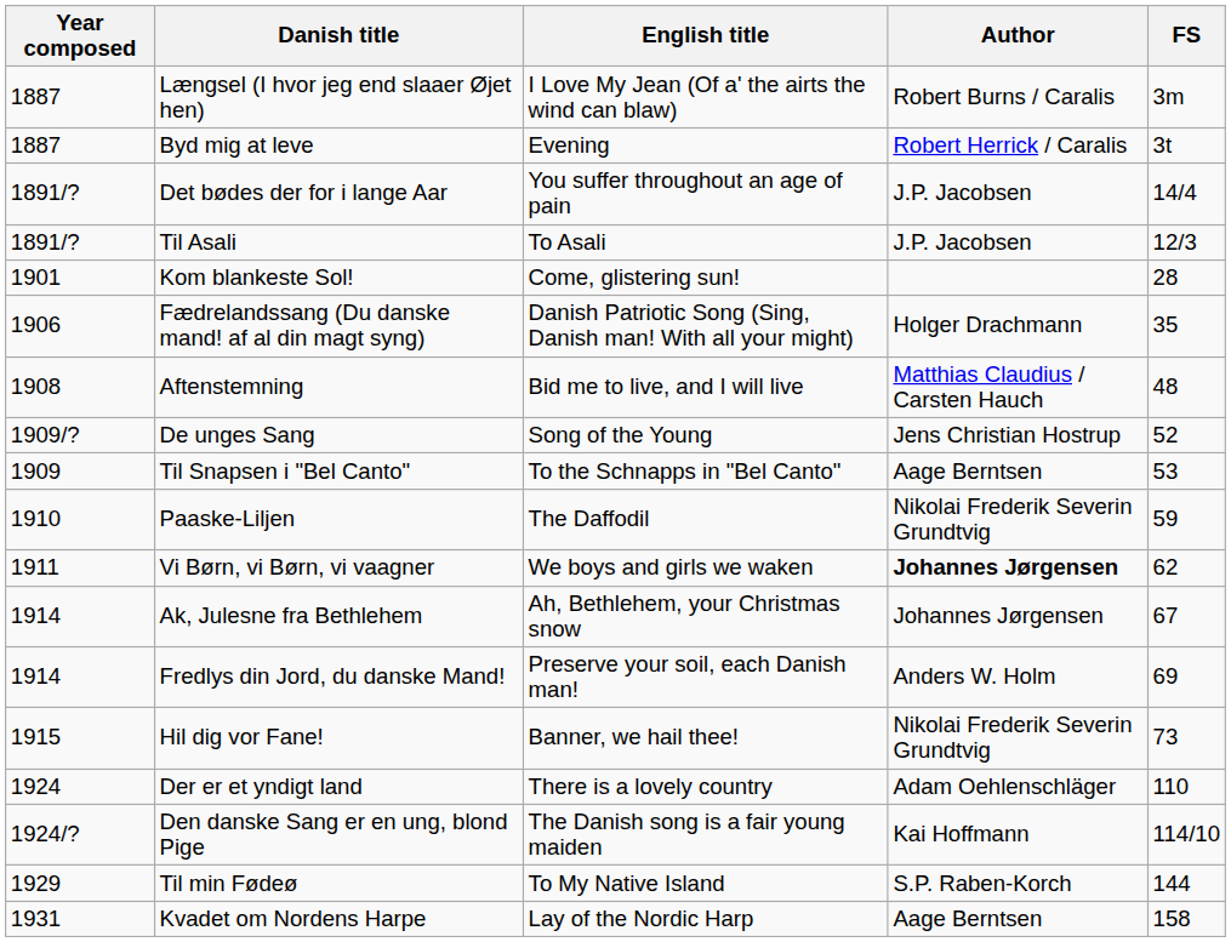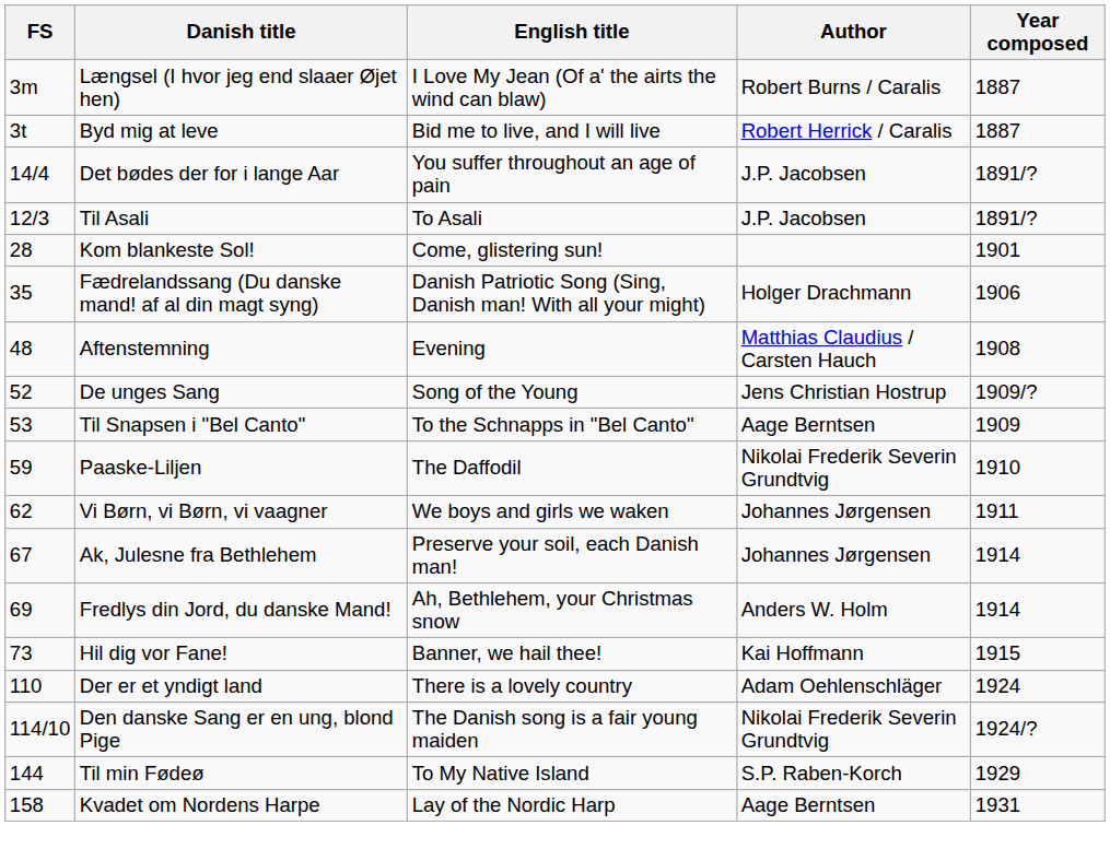columns swapped: FS <-> Year composed
Byd mig at leve | English title: Evening -> Bid me to live, and I will live
Aftenstemning | English title: Bid me to live, and I will live -> Evening
Vi Børn, vi Børn, vi vaagner | Author: bold -> normal
Ak, Julesne fra Bethlehem | English title: Ah, Bethlehem, your Christmas snow -> Preserve your soil, each Danish man!
Fredlys din Jord, du danske Mand! | English title: Preserve your soil, each Danish man! -> Ah, Bethlehem, your Christmas snow
Hil dig vor Fane! | Author: Nikolai Frederik Severin Grundtvig -> Kai Hoffmann
Den danske Sang er en ung, blond Pige | Author: Kai Hoffmann -> Nikolai Frederik Severin Grundtvig
